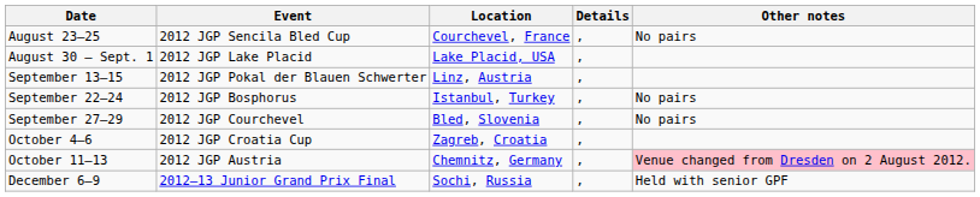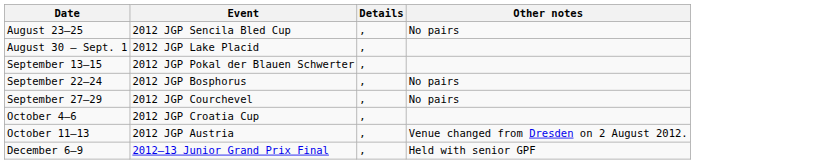- column: Location | Courchevel, France | Lake Placid, USA | Linz, Austria | Istanbul, Turkey | Bled, Slovenia | Zagreb, Croatia | Chemnitz, Germany | Sochi, Russia
October 11–13 | Other notes: pink background -> no background
